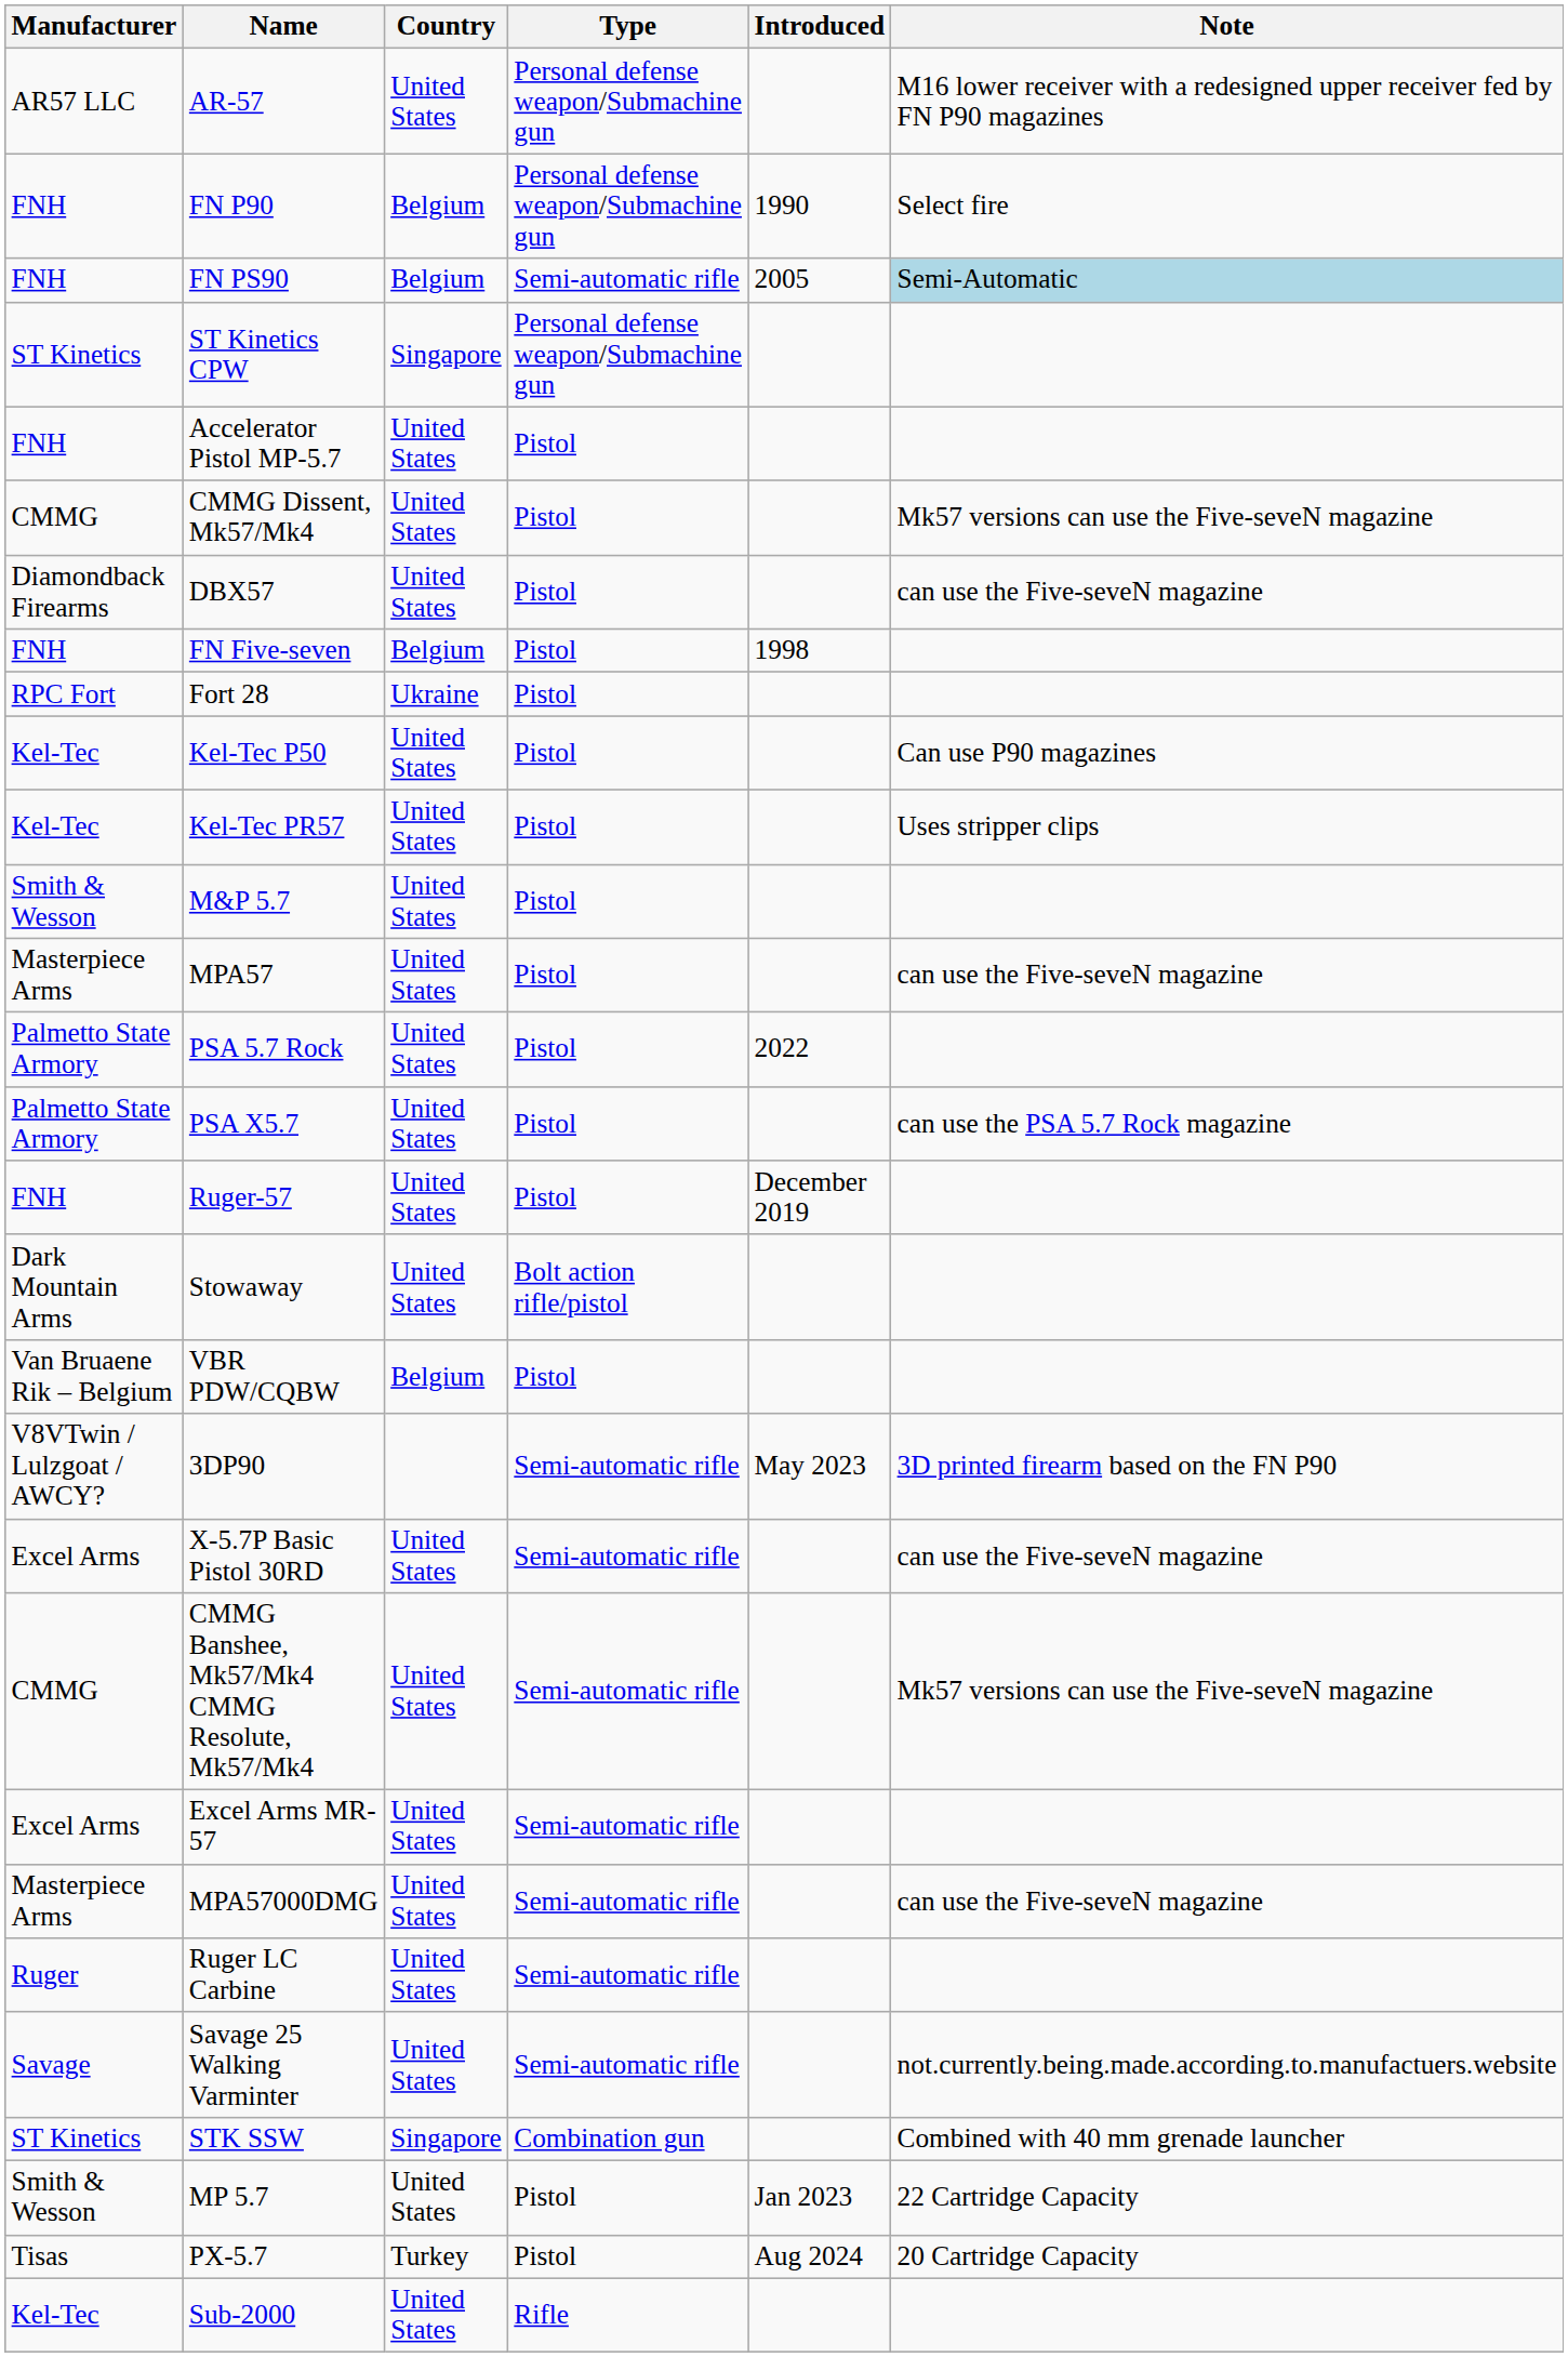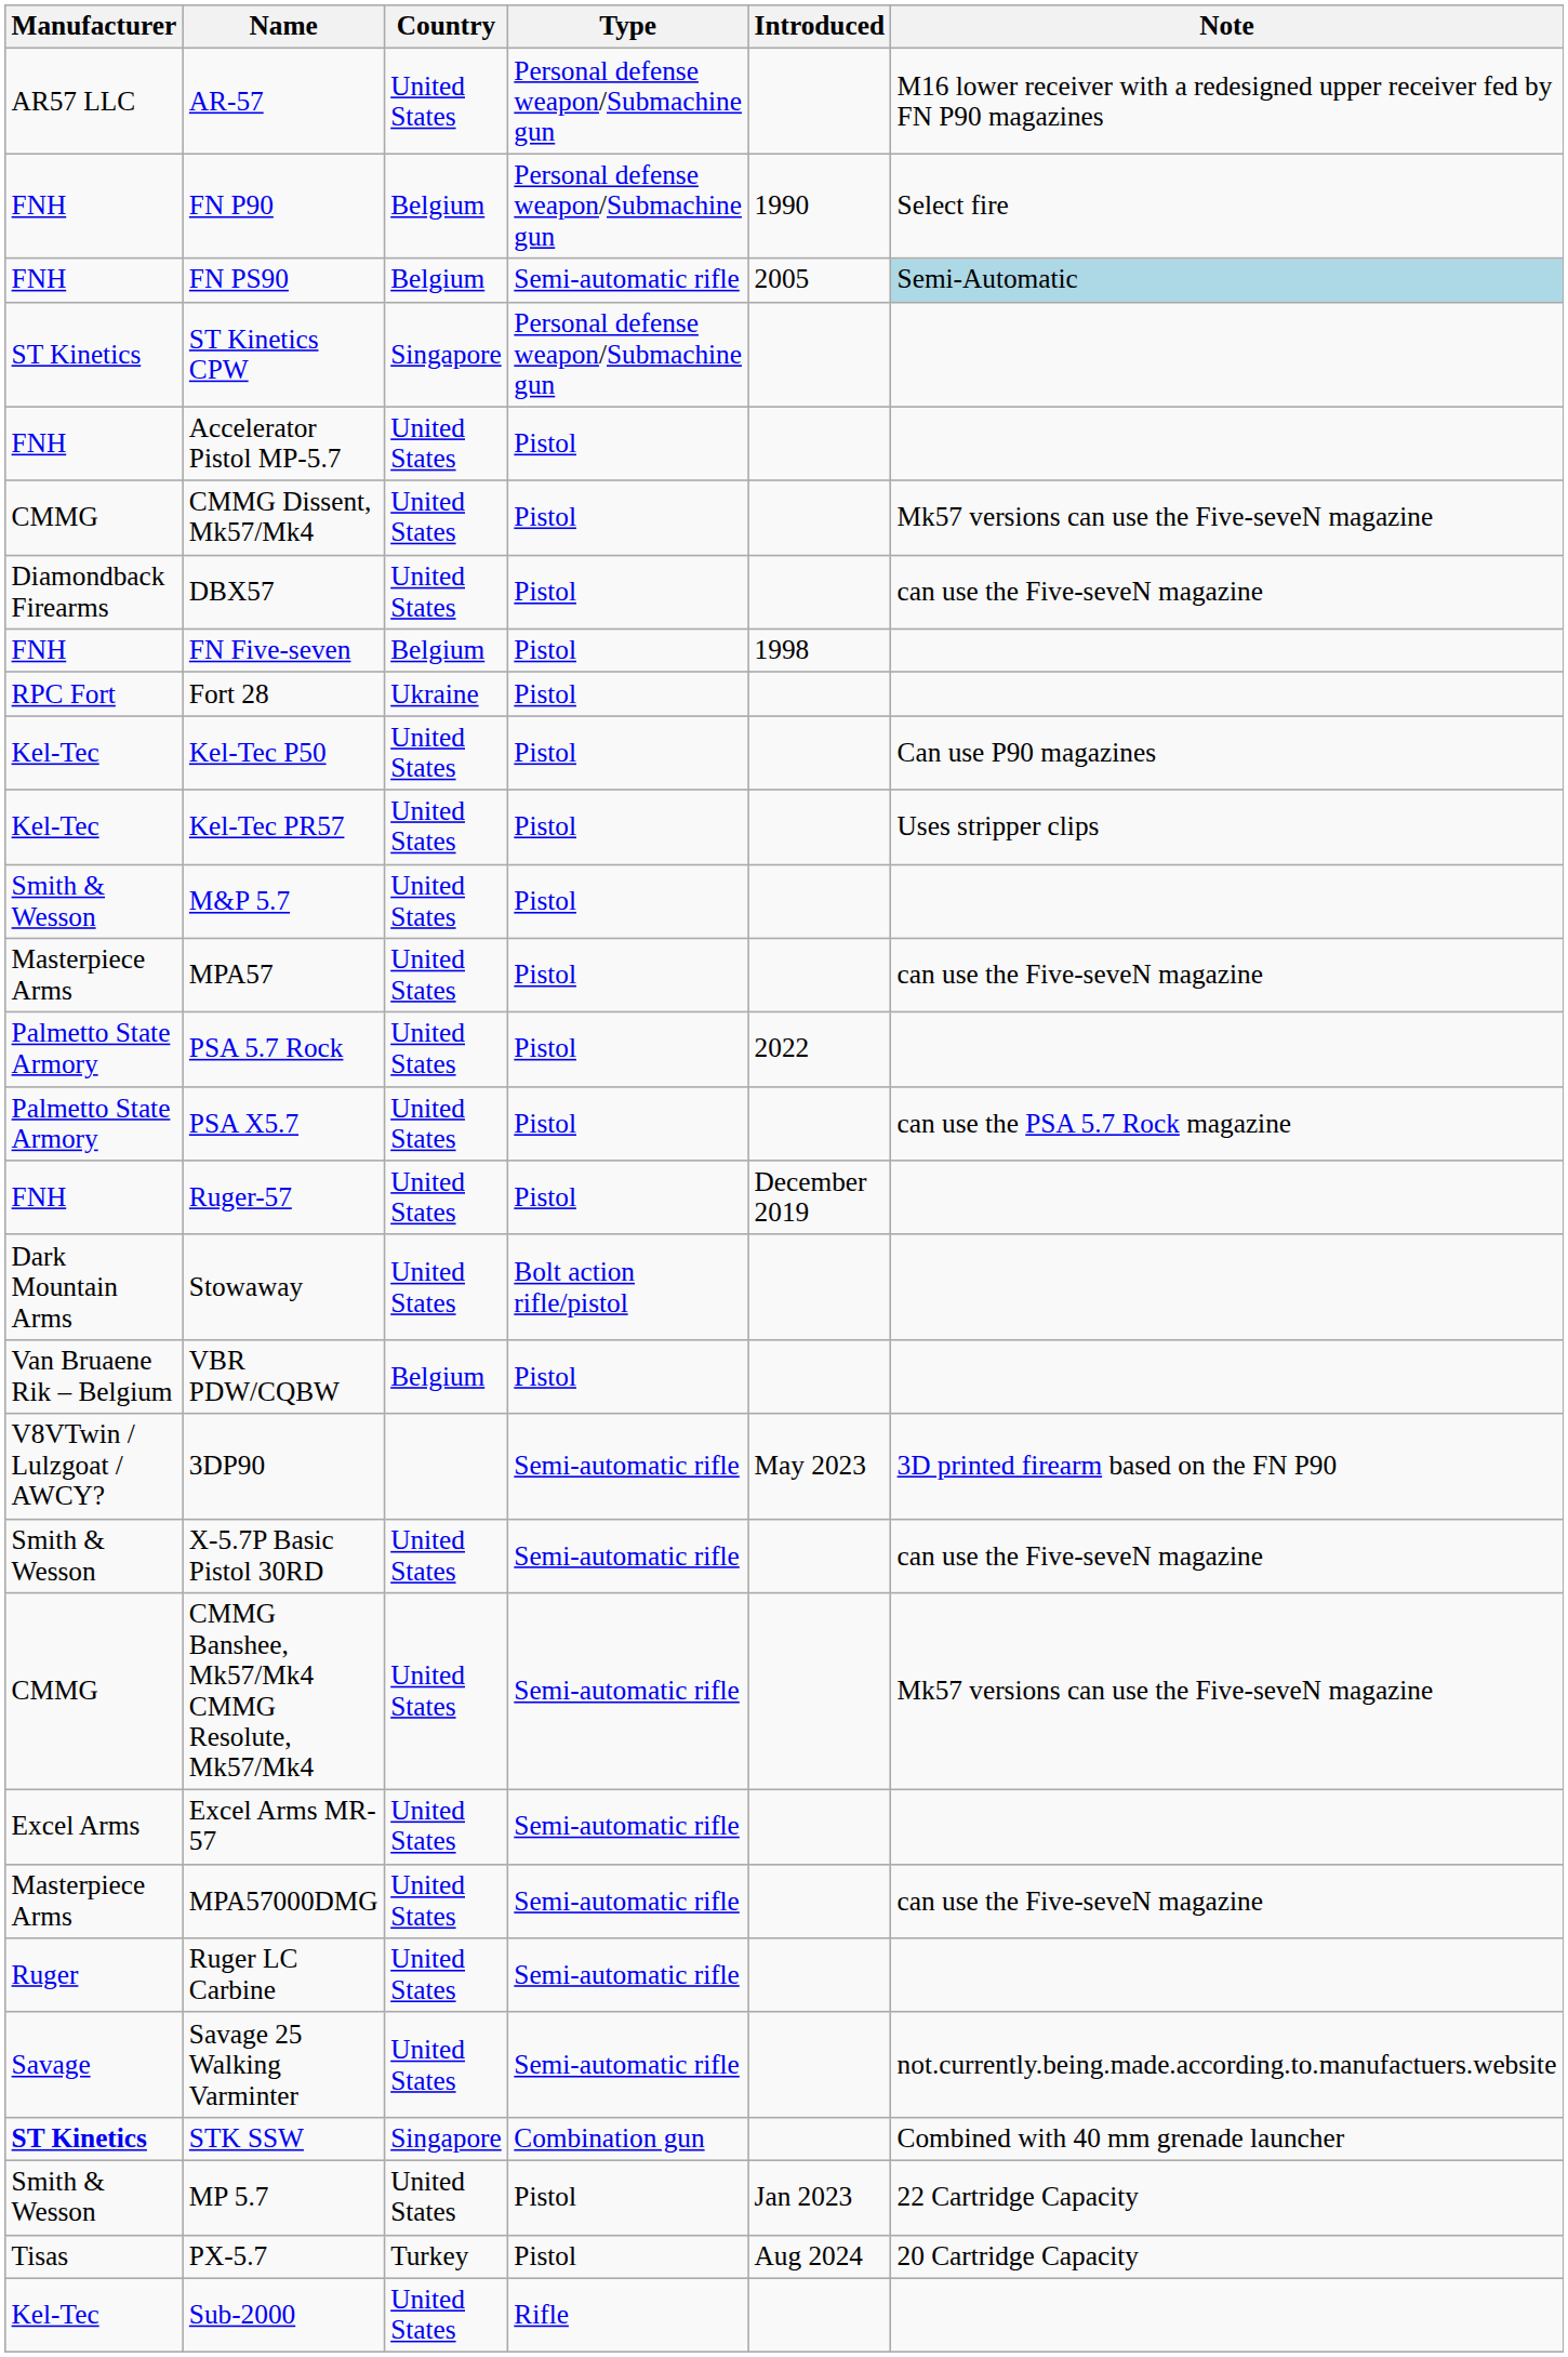X-5.7P Basic Pistol 30RD | Manufacturer: Excel Arms -> Smith & Wesson
STK SSW | Manufacturer: normal -> bold
